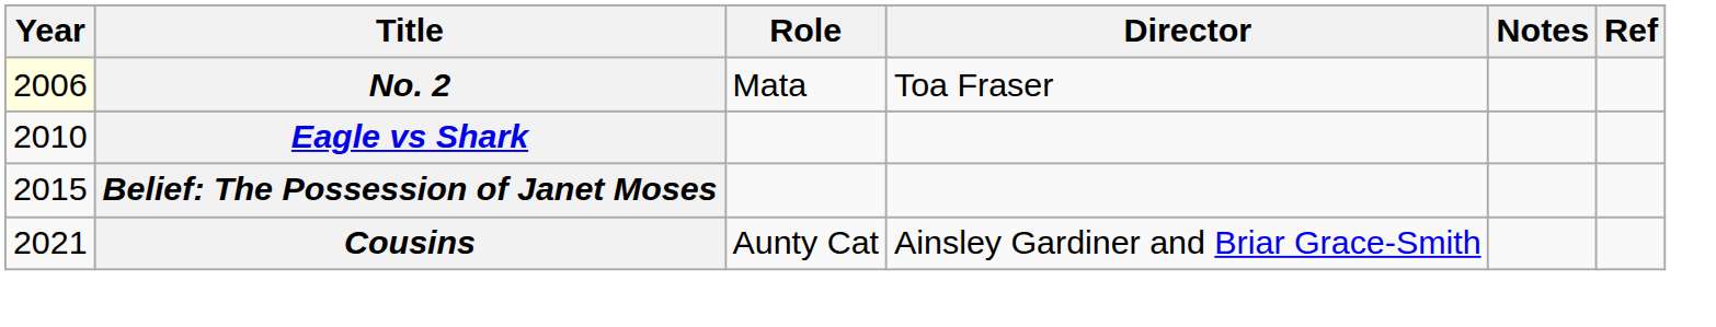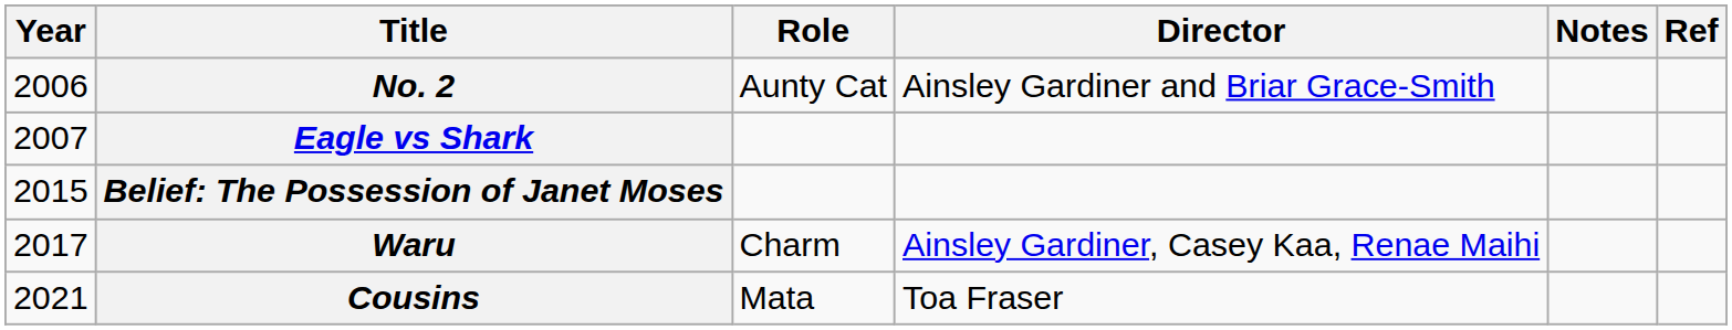No. 2 | Year: lightyellow background -> no background
No. 2 | Role: Mata -> Aunty Cat
No. 2 | Director: Toa Fraser -> Ainsley Gardiner and Briar Grace-Smith
Eagle vs Shark | Year: 2010 -> 2007
+ row: 2017 | Waru | Charm | Ainsley Gardiner, Casey Kaa, Renae Maihi
Cousins | Role: Aunty Cat -> Mata
Cousins | Director: Ainsley Gardiner and Briar Grace-Smith -> Toa Fraser
